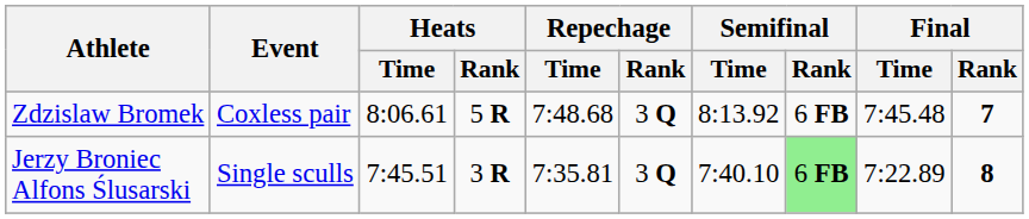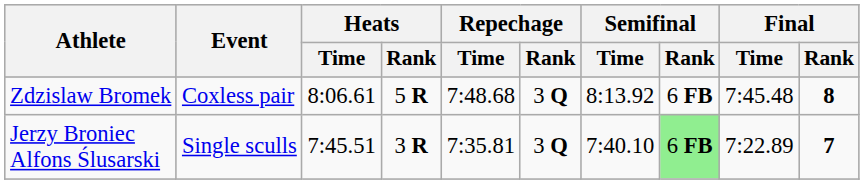Zdzislaw Bromek | Final / Rank: 7 -> 8
Jerzy Broniec Alfons Ślusarski | Final / Rank: 8 -> 7
